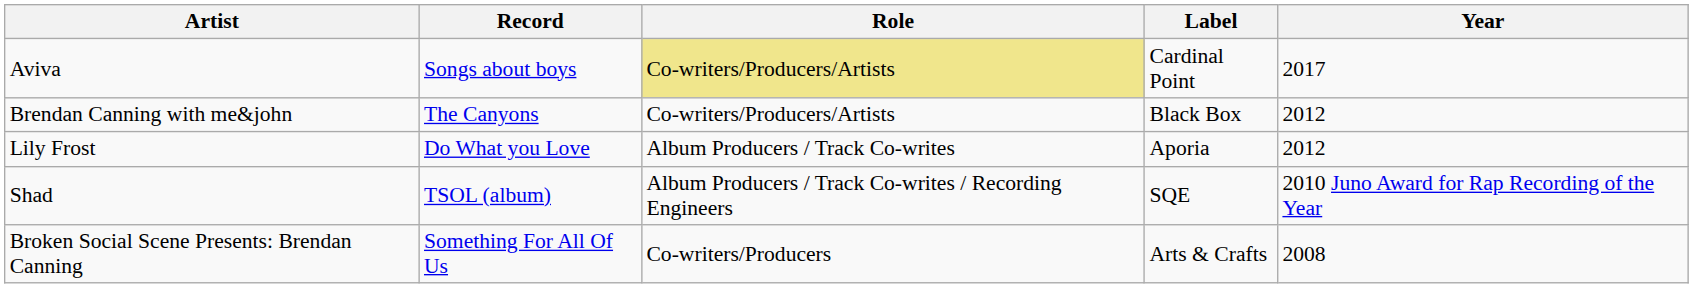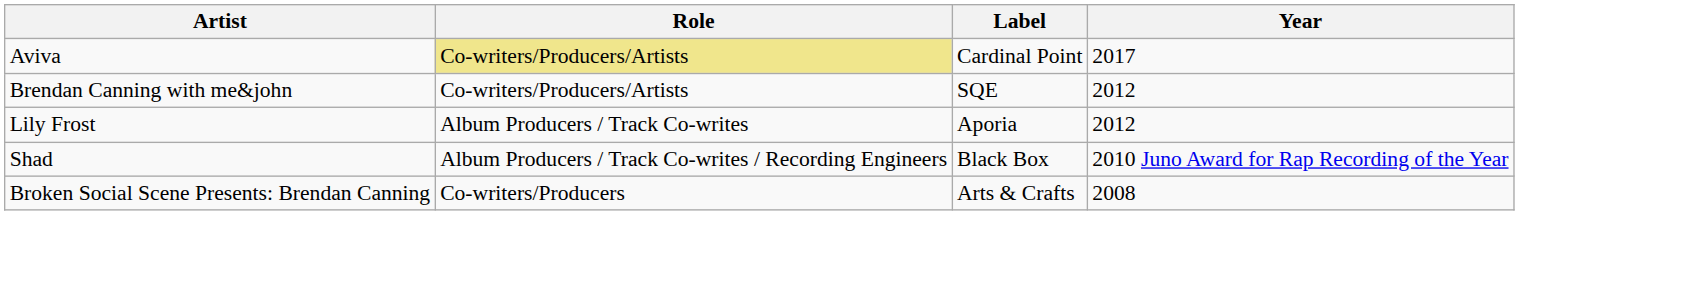- column: Record | Songs about boys | The Canyons | Do What you Love | TSOL (album) | Something For All Of Us
Brendan Canning with me&john | Label: Black Box -> SQE
Shad | Label: SQE -> Black Box
